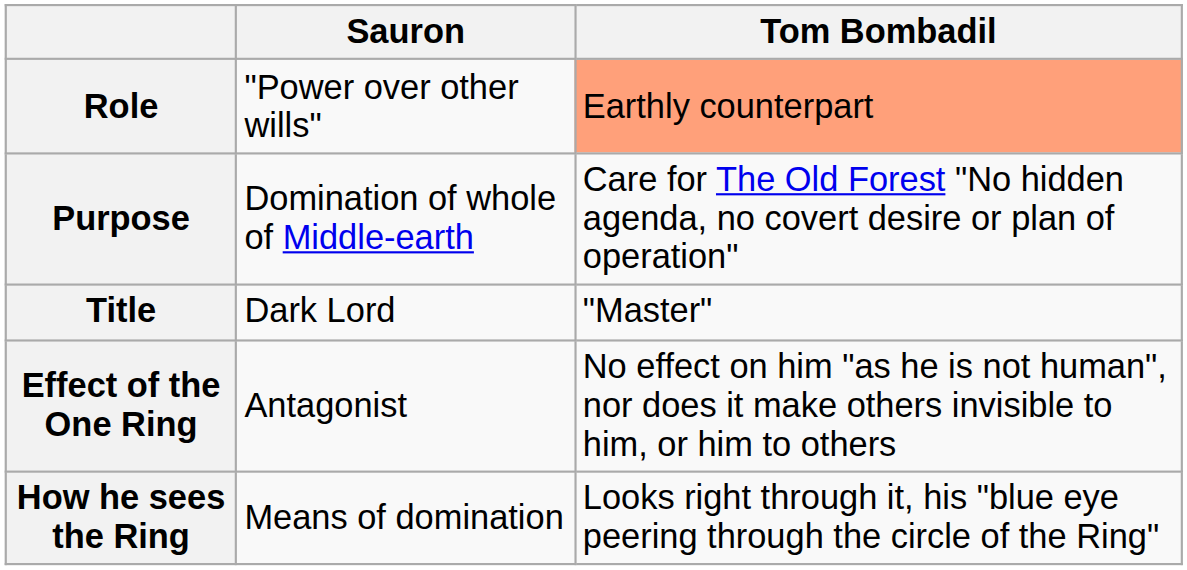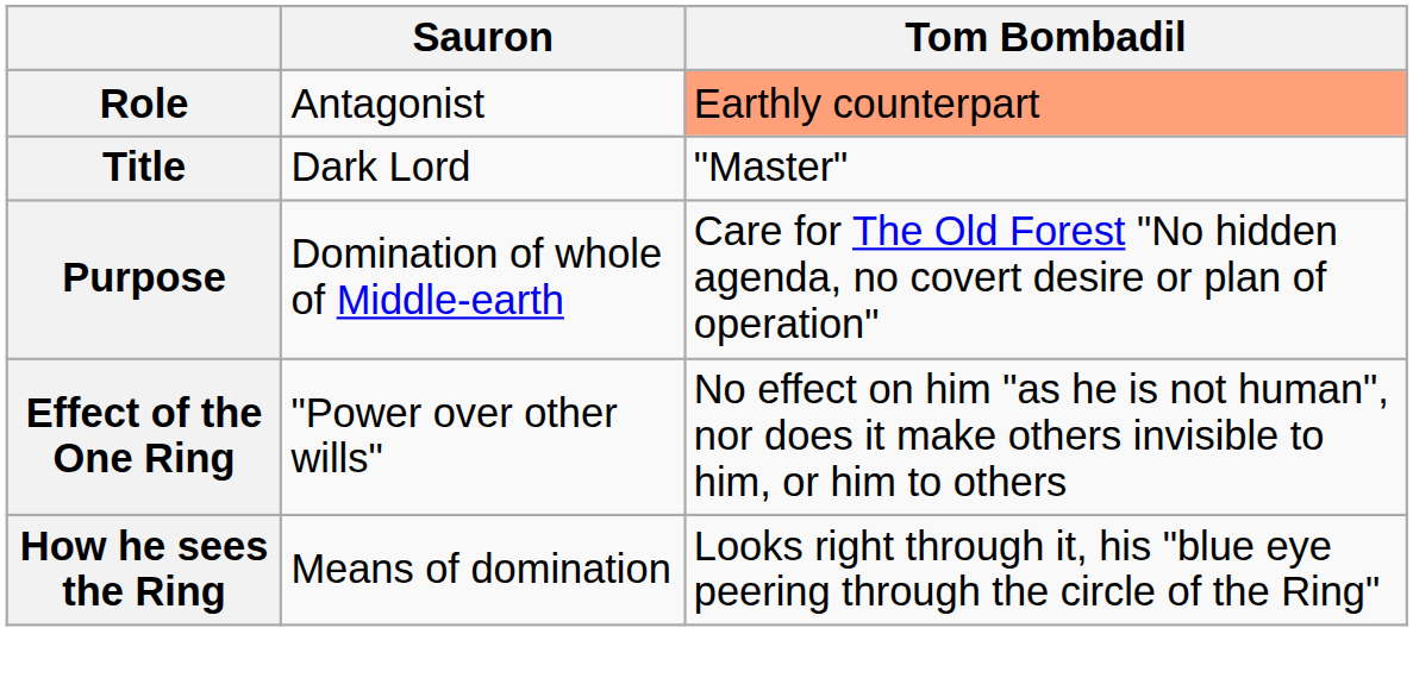Role | Sauron: "Power over other wills" -> Antagonist
rows swapped: Title <-> Purpose
Effect of the One Ring | Sauron: Antagonist -> "Power over other wills"
